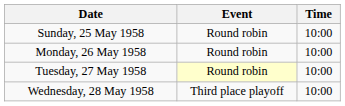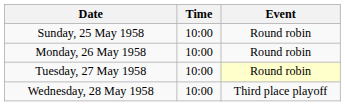columns swapped: Time <-> Event
